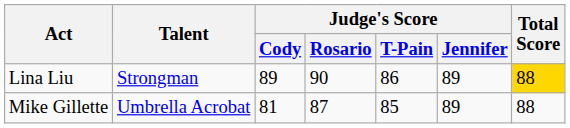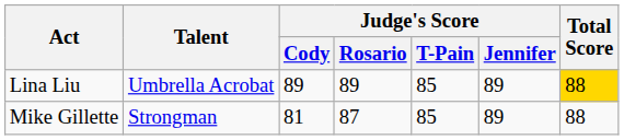Lina Liu | Talent: Strongman -> Umbrella Acrobat
Lina Liu | Judge's Score / Rosario: 90 -> 89
Lina Liu | Judge's Score / T-Pain: 86 -> 85
Mike Gillette | Talent: Umbrella Acrobat -> Strongman
